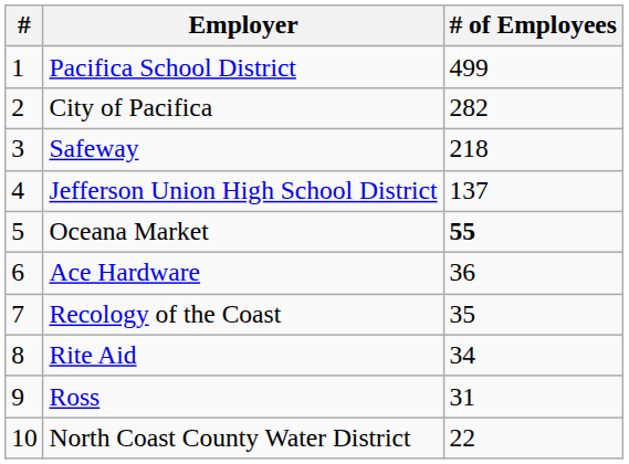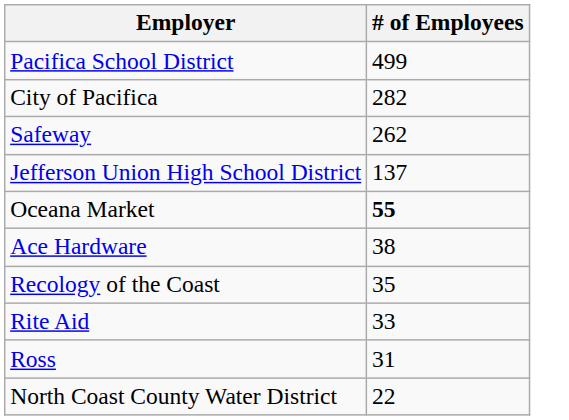- column: # | 1 | 2 | 3 | 4 | 5 | 6 | 7 | 8 | 9 | 10
Safeway | # of Employees: 218 -> 262
Ace Hardware | # of Employees: 36 -> 38
Rite Aid | # of Employees: 34 -> 33
